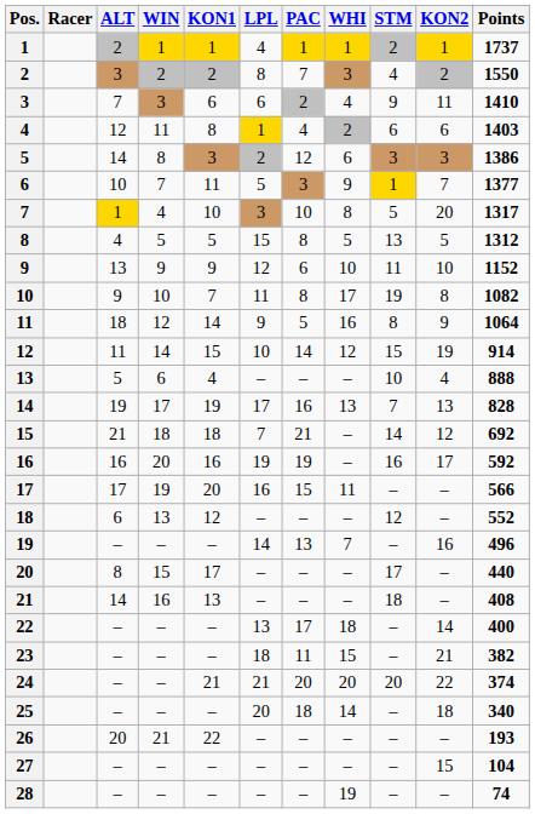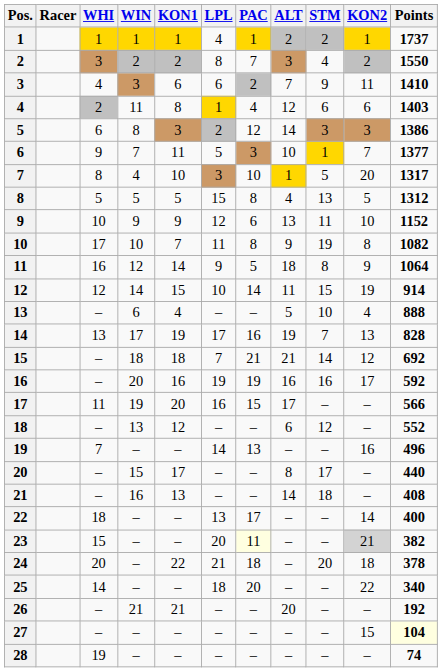columns swapped: ALT <-> WHI
23 | LPL: 18 -> 20
23 | PAC: no background -> lightyellow background
23 | KON2: no background -> lightgrey background
24 | KON1: 21 -> 22
24 | PAC: 20 -> 18
24 | KON2: 22 -> 18
24 | Points: 374 -> 378
25 | LPL: 20 -> 18
25 | PAC: 18 -> 20
25 | KON2: 18 -> 22
26 | KON1: 22 -> 21
26 | Points: 193 -> 192
27 | Points: no background -> lightyellow background
